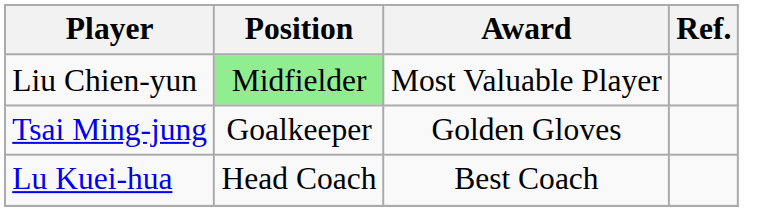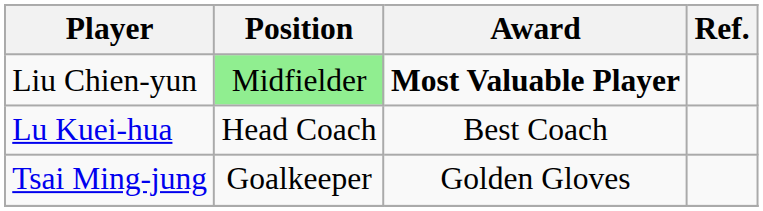Liu Chien-yun | Award: normal -> bold
rows swapped: Lu Kuei-hua <-> Tsai Ming-jung
